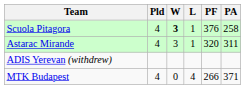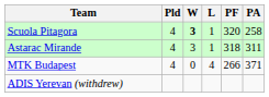Scuola Pitagora | PF: 376 -> 320
Astarac Mirande | PF: 320 -> 318
rows swapped: MTK Budapest <-> ADIS Yerevan (withdrew)
